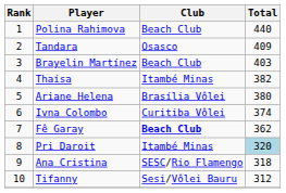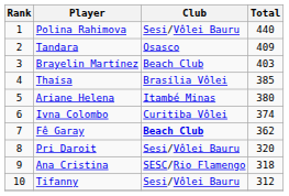Polina Rahimova | Club: Beach Club -> Sesi/Vôlei Bauru
Thaísa | Club: Itambé Minas -> Brasília Vôlei
Thaísa | Total: 382 -> 385
Ariane Helena | Club: Brasília Vôlei -> Itambé Minas
Pri Daroit | Club: Itambé Minas -> Sesi/Vôlei Bauru
Pri Daroit | Total: lightblue background -> no background
